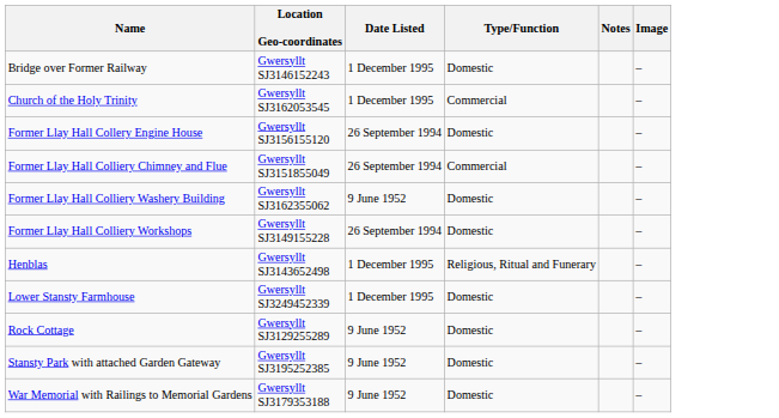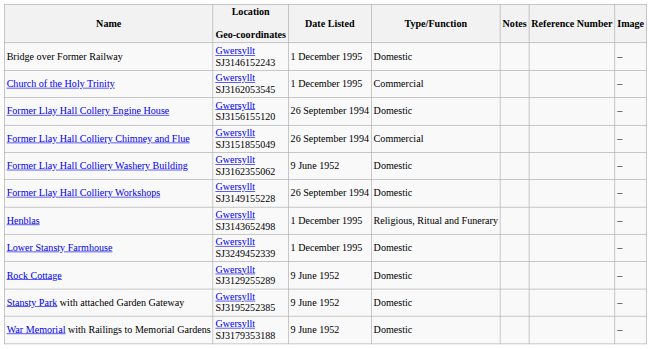+ column: Reference Number
